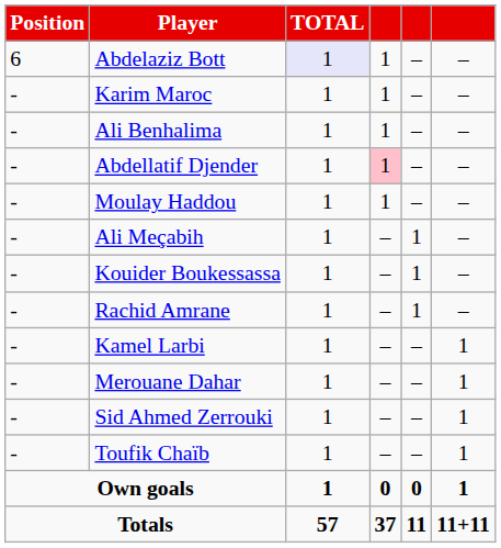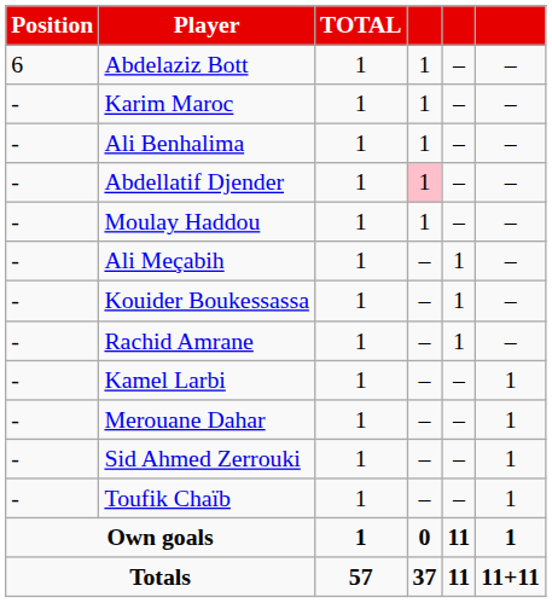Abdelaziz Bott | TOTAL: lavender background -> no background
Own goals | column 5: 0 -> 11
